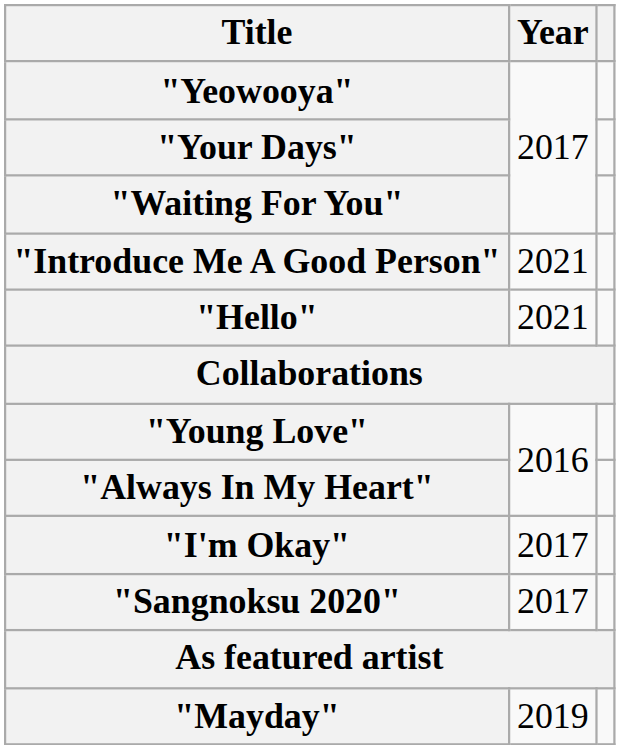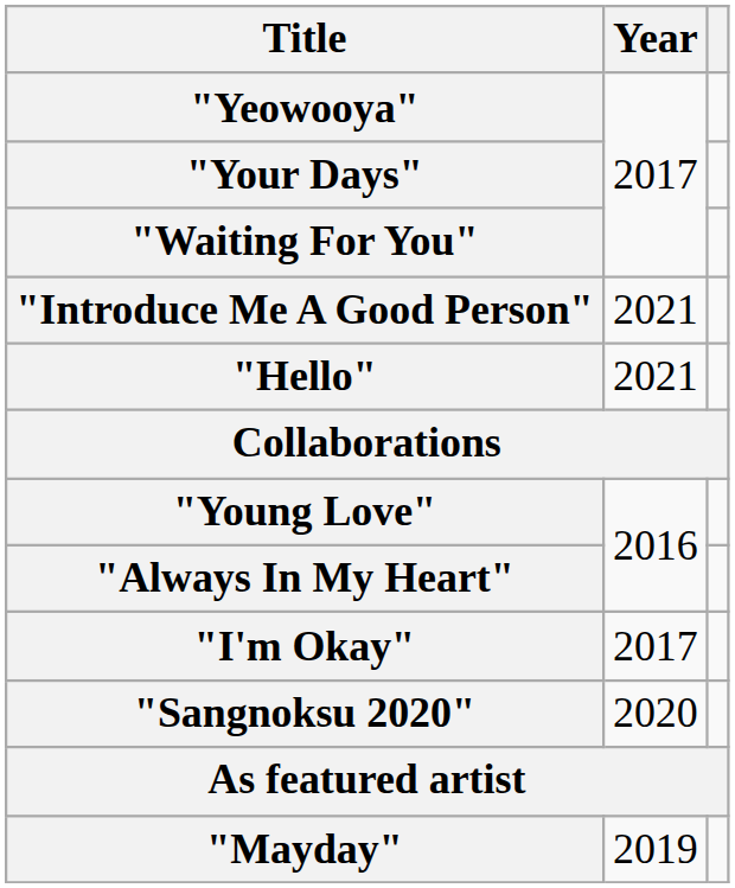"Sangnoksu 2020" | Year: 2017 -> 2020
